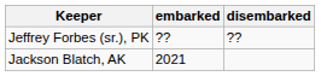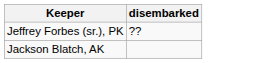- column: embarked | ?? | 2021
